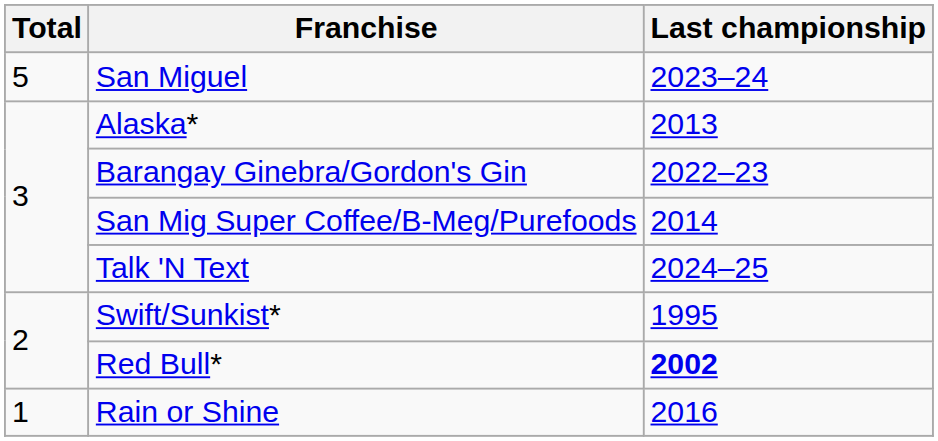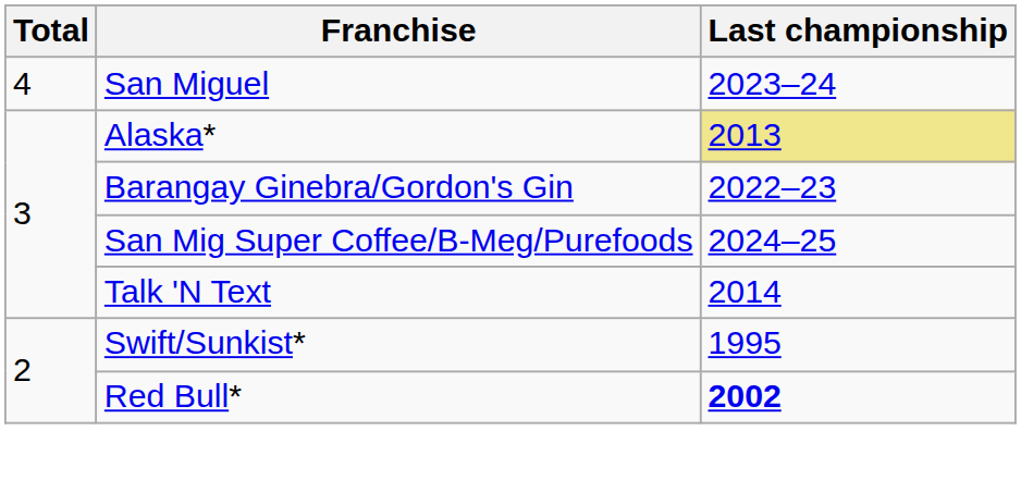San Miguel | Total: 5 -> 4
Alaska* | Last championship: no background -> khaki background
San Mig Super Coffee/B-Meg/Purefoods | Last championship: 2014 -> 2024–25
Talk 'N Text | Last championship: 2024–25 -> 2014
- row: 1 | Rain or Shine | 2016
